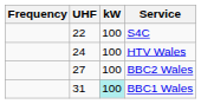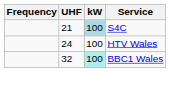S4C | UHF: 22 -> 21
S4C | kW: no background -> lightblue background
- row: 27 | 100 | BBC2 Wales
BBC1 Wales | UHF: 31 -> 32
